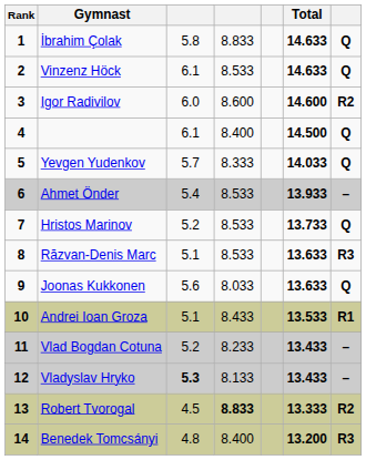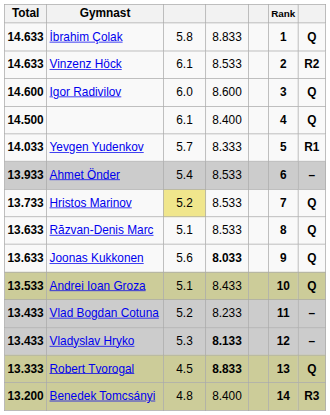columns swapped: Rank <-> Total
Vinzenz Höck | column 7: Q -> R2
Igor Radivilov | column 7: R2 -> Q
Yevgen Yudenkov | column 7: Q -> R1
Hristos Marinov | column 3: no background -> khaki background
Răzvan-Denis Marc | column 7: R3 -> Q
Joonas Kukkonen | column 4: normal -> bold
Andrei Ioan Groza | column 7: R1 -> Q
Vladyslav Hryko | column 3: bold -> normal
Vladyslav Hryko | column 4: normal -> bold
Robert Tvorogal | column 7: R2 -> Q
